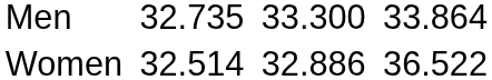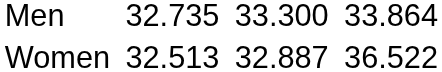Women | column 3: 32.514 -> 32.513
Women | column 5: 32.886 -> 32.887
